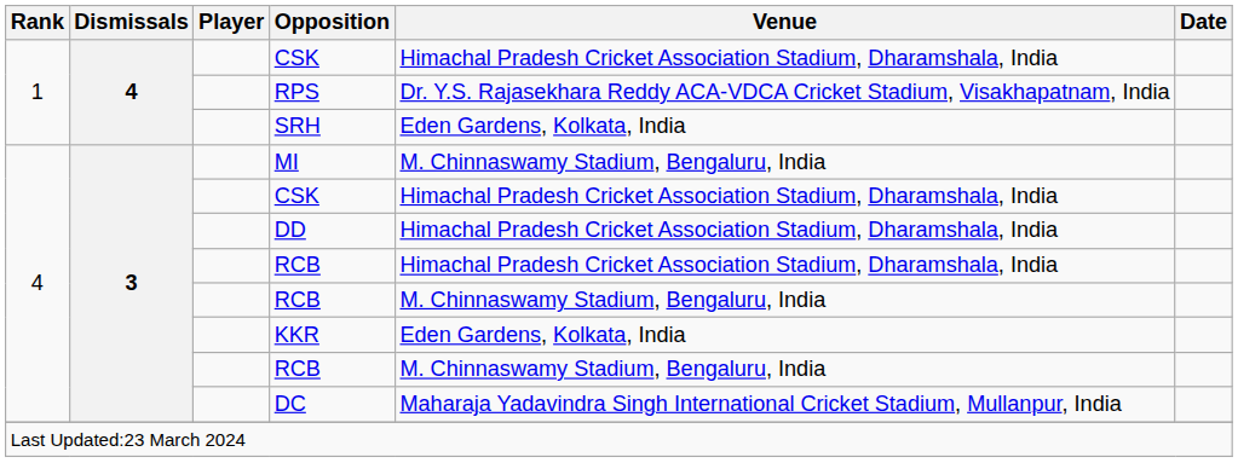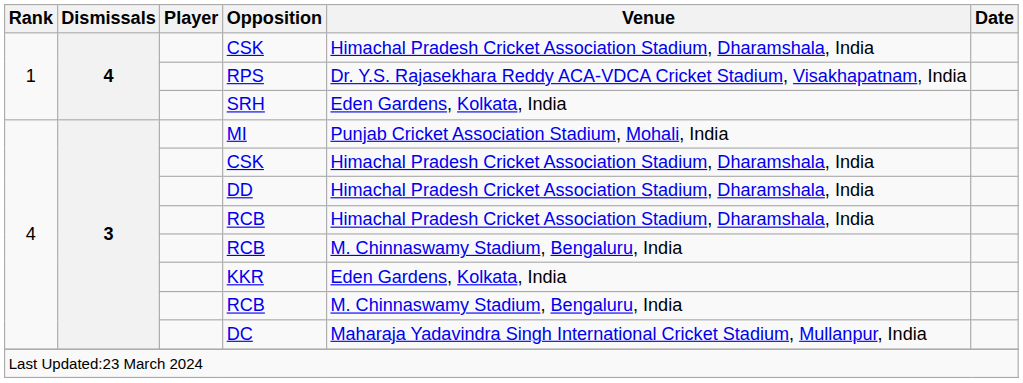MI | Venue: M. Chinnaswamy Stadium, Bengaluru, India -> Punjab Cricket Association Stadium, Mohali, India
